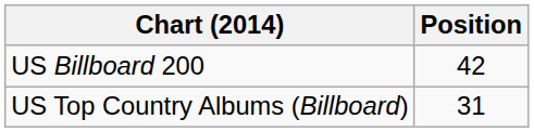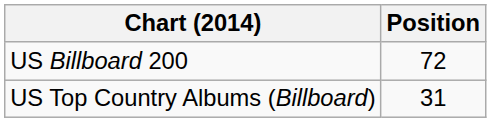US Billboard 200 | Position: 42 -> 72
